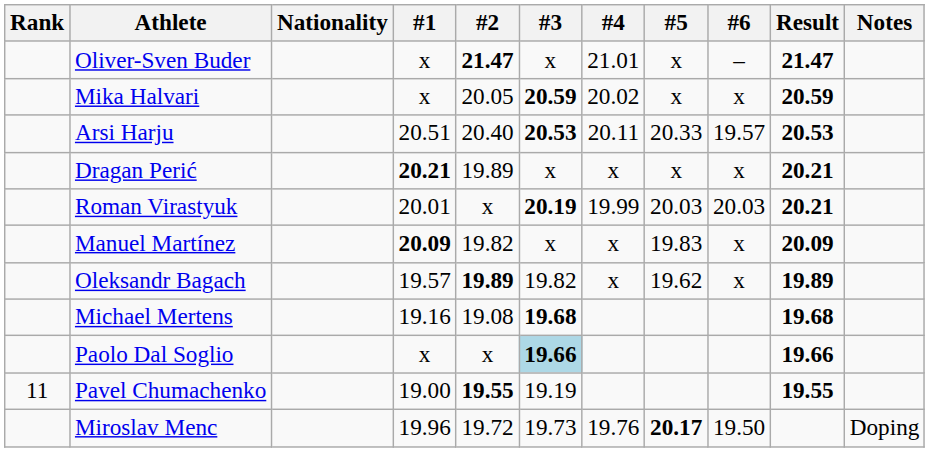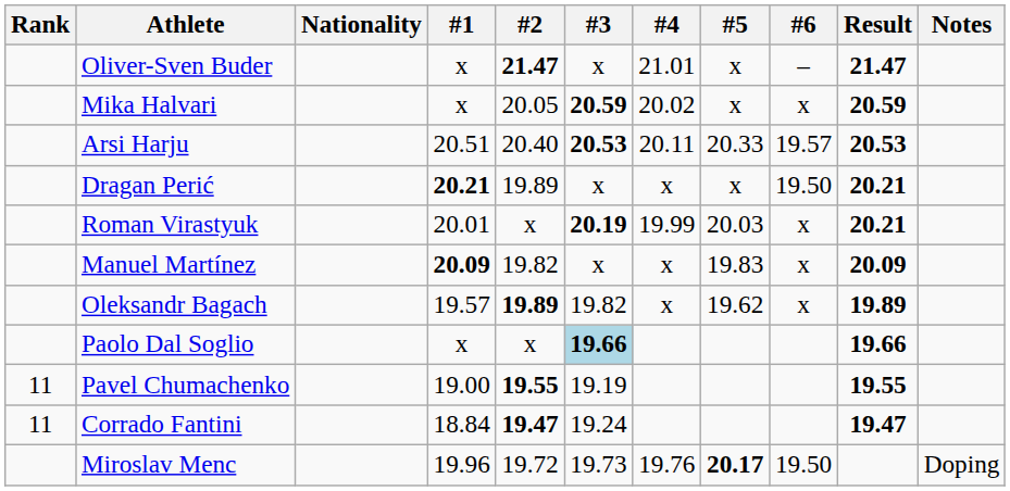Dragan Perić | #6: x -> 19.50
Roman Virastyuk | #6: 20.03 -> x
- row: Michael Mertens | 19.16 | 19.08 | 19.68 | 19.68
+ row: 11 | Corrado Fantini | 18.84 | 19.47 | 19.24 | 19.47
